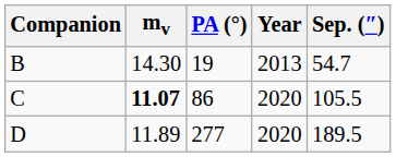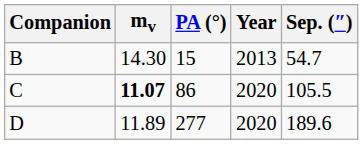B | PA (°): 19 -> 15
D | Sep. (″): 189.5 -> 189.6
